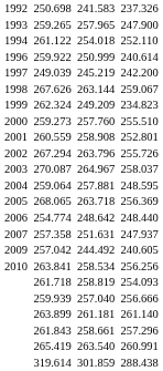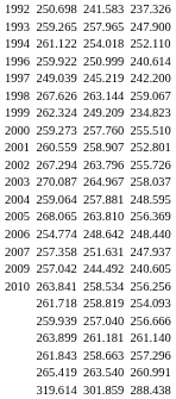260.559 | column 5: 258.908 -> 258.907
268.065 | column 5: 263.718 -> 263.810
261.843 | column 5: 258.661 -> 258.663
